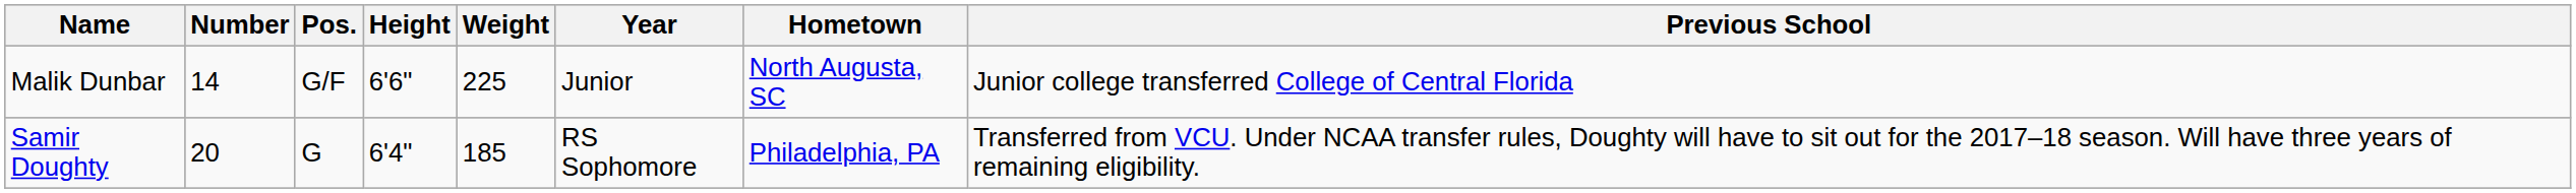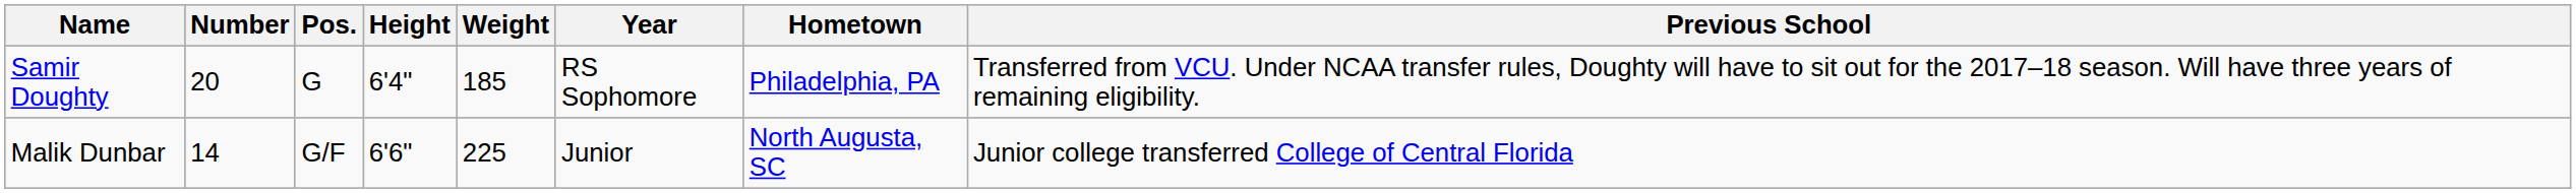rows swapped: Malik Dunbar <-> Samir Doughty
